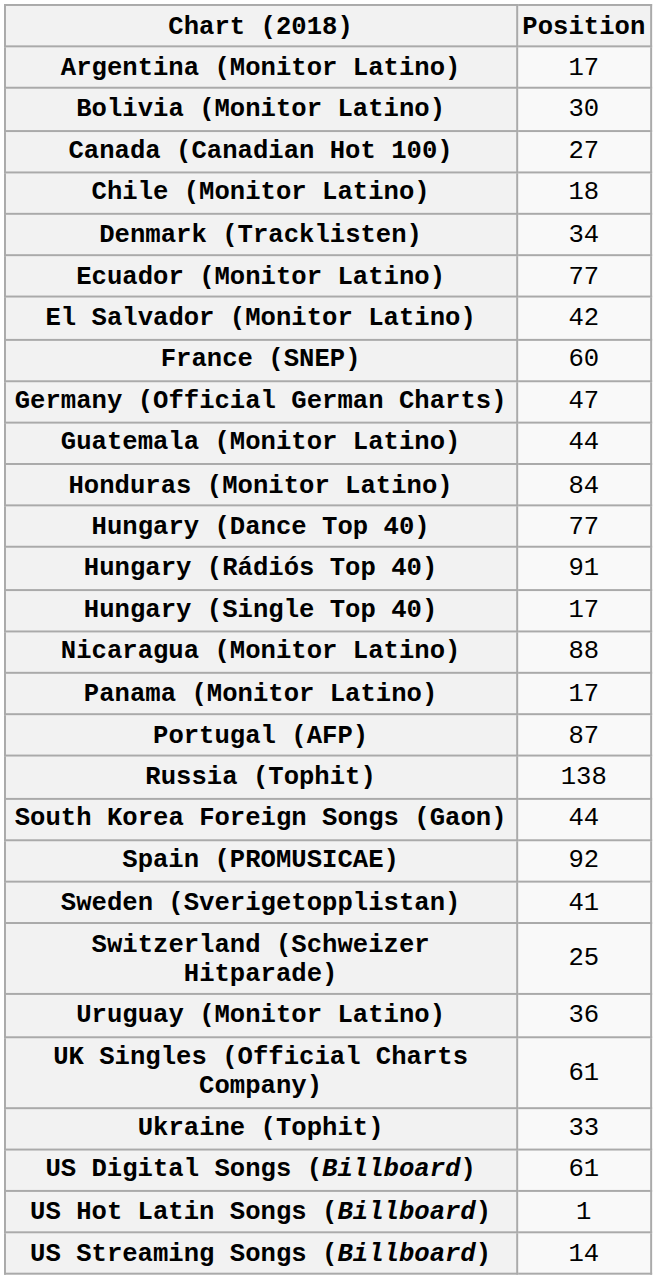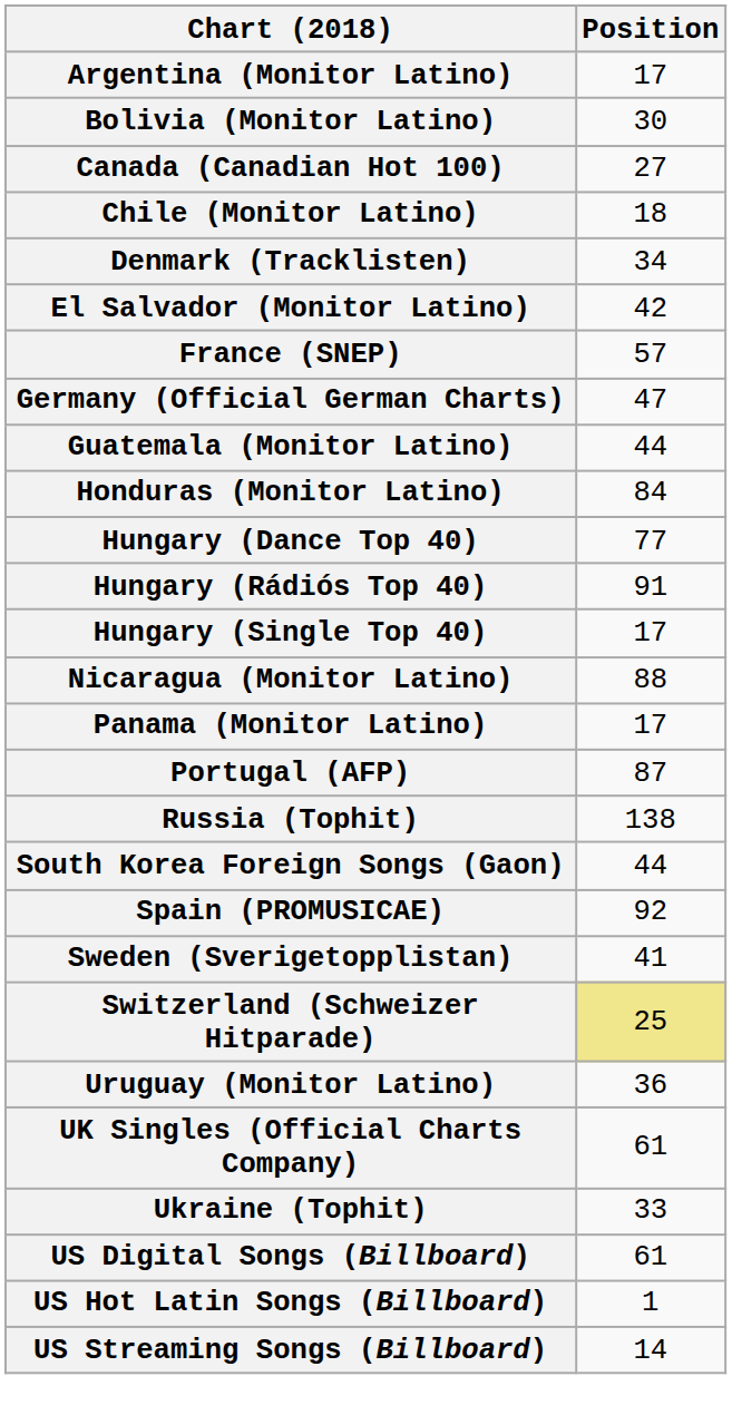- row: Ecuador (Monitor Latino) | 77
France (SNEP) | Position: 60 -> 57
Switzerland (Schweizer Hitparade) | Position: no background -> khaki background
